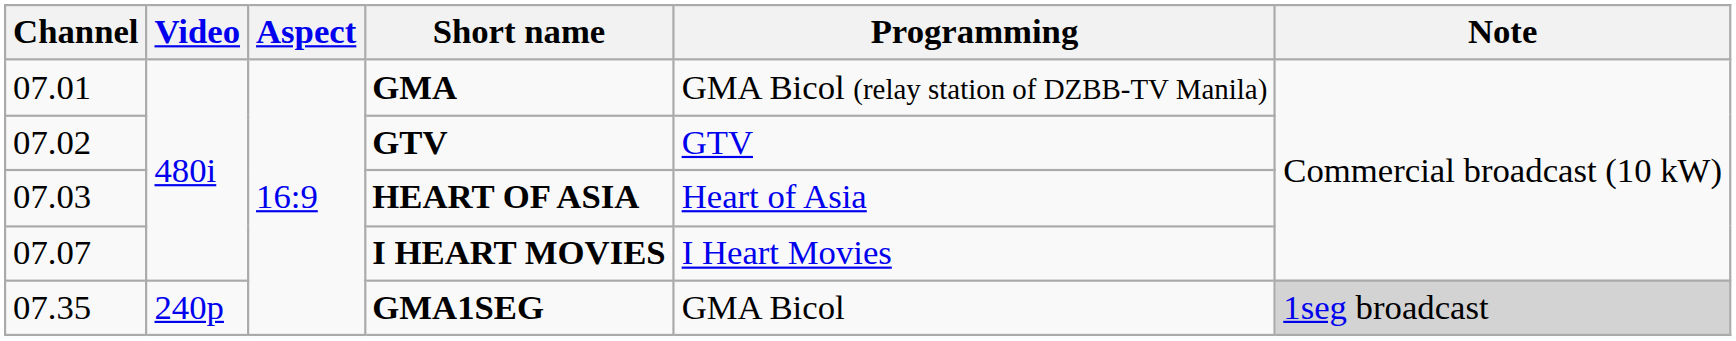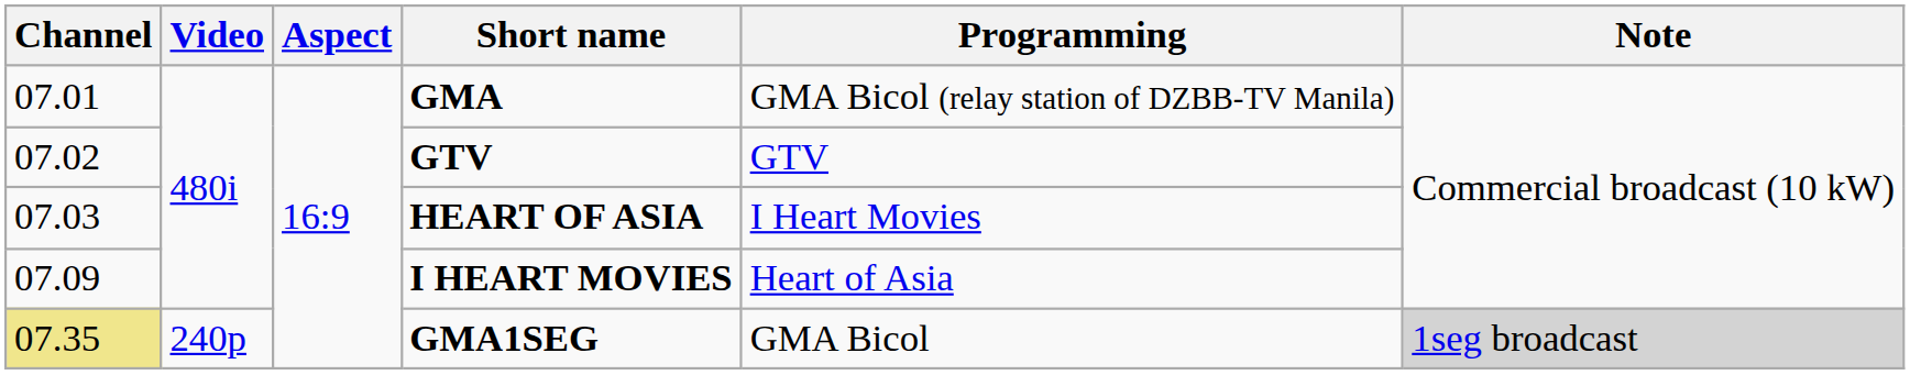HEART OF ASIA | Programming: Heart of Asia -> I Heart Movies
I HEART MOVIES | Channel: 07.07 -> 07.09
I HEART MOVIES | Programming: I Heart Movies -> Heart of Asia
GMA1SEG | Channel: no background -> khaki background
